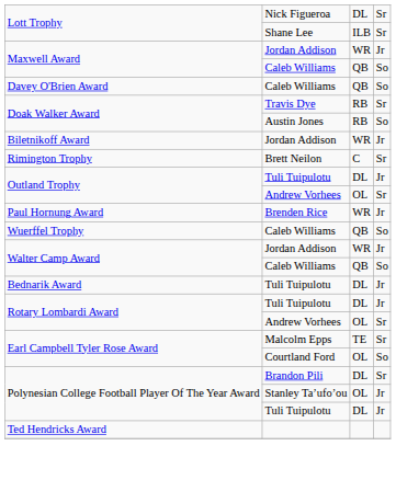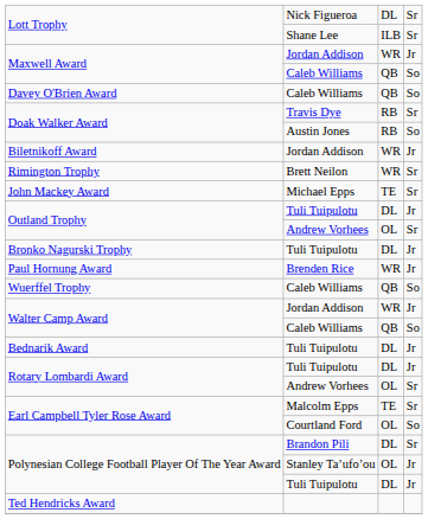Rimington Trophy | column 3: C -> WR
+ row: John Mackey Award | Michael Epps | TE | Sr
+ row: Bronko Nagurski Trophy | Tuli Tuipulotu | DL | Jr
